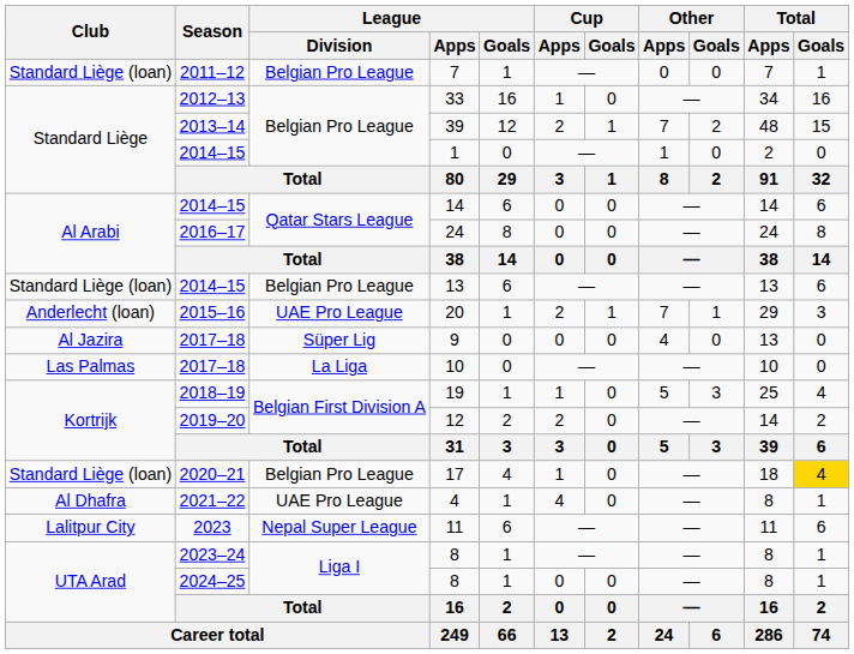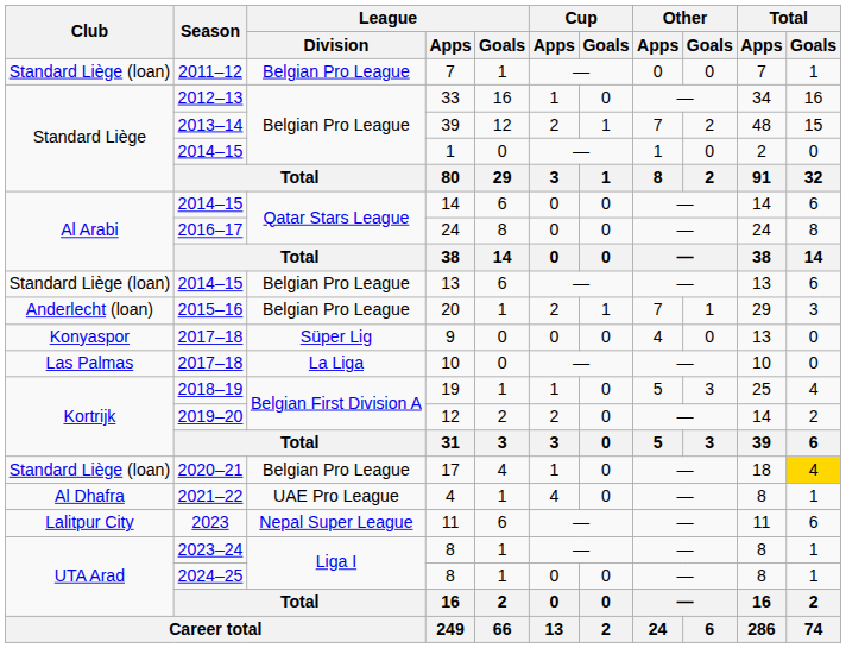20 | League / Division: UAE Pro League -> Belgian Pro League
9 | Club: Al Jazira -> Konyaspor
